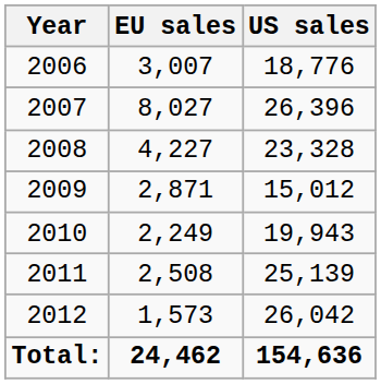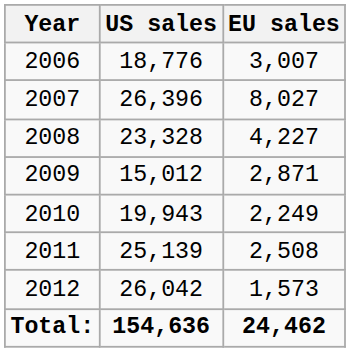columns swapped: EU sales <-> US sales
